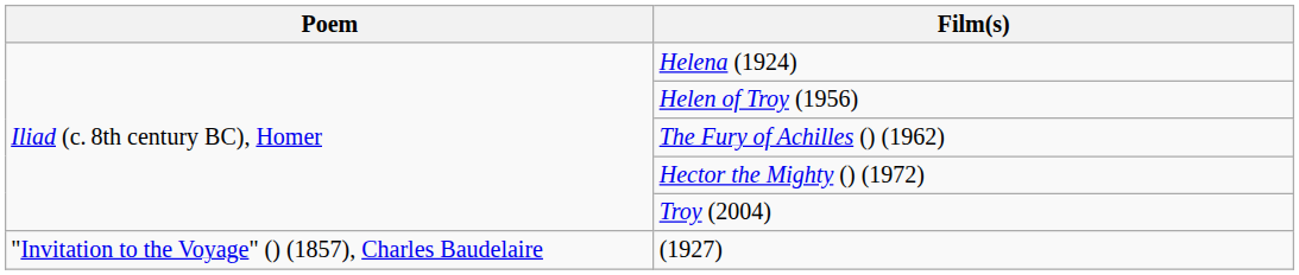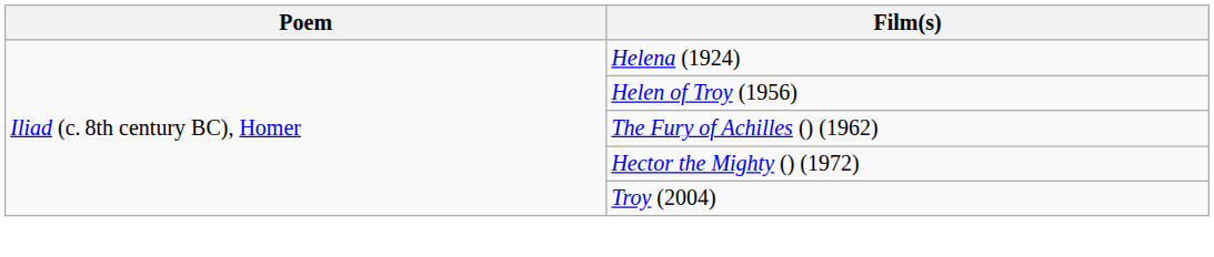- row: "Invitation to the Voyage" () (1857), Charles Baudelaire | (1927)
